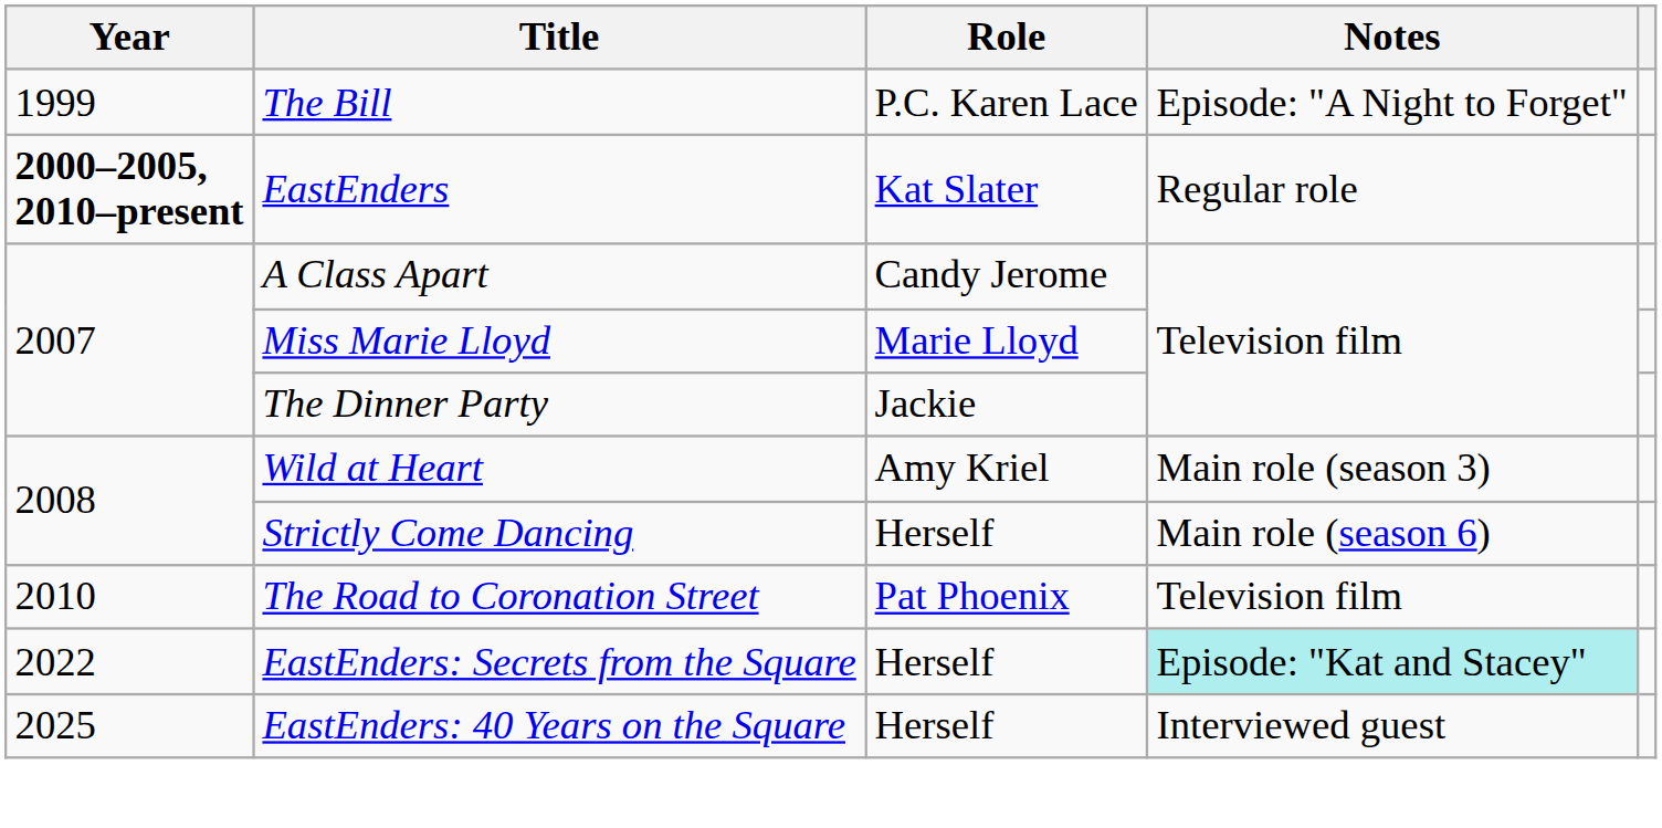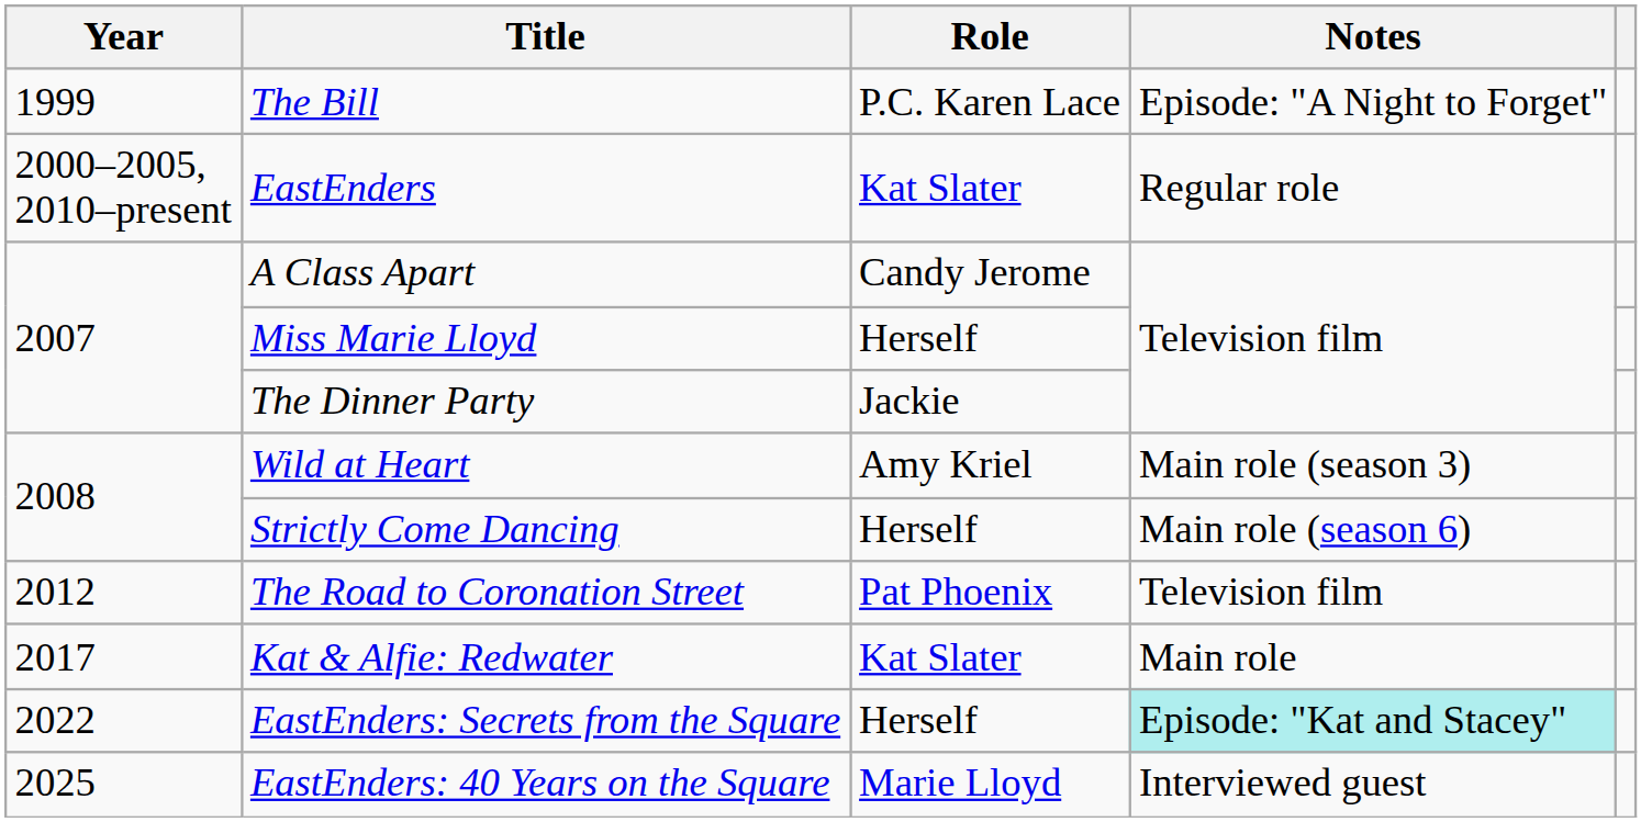EastEnders | Year: bold -> normal
Miss Marie Lloyd | Role: Marie Lloyd -> Herself
The Road to Coronation Street | Year: 2010 -> 2012
+ row: 2017 | Kat & Alfie: Redwater | Kat Slater | Main role
EastEnders: 40 Years on the Square | Role: Herself -> Marie Lloyd
